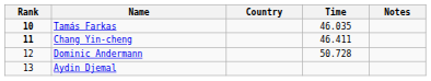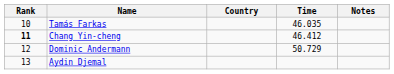Tamás Farkas | Rank: bold -> normal
Chang Yin-cheng | Time: 46.411 -> 46.412
Dominic Andermann | Time: 50.728 -> 50.729
